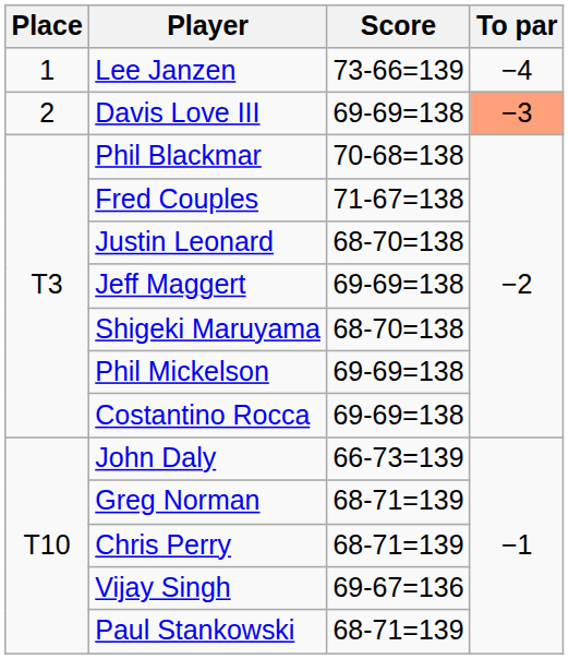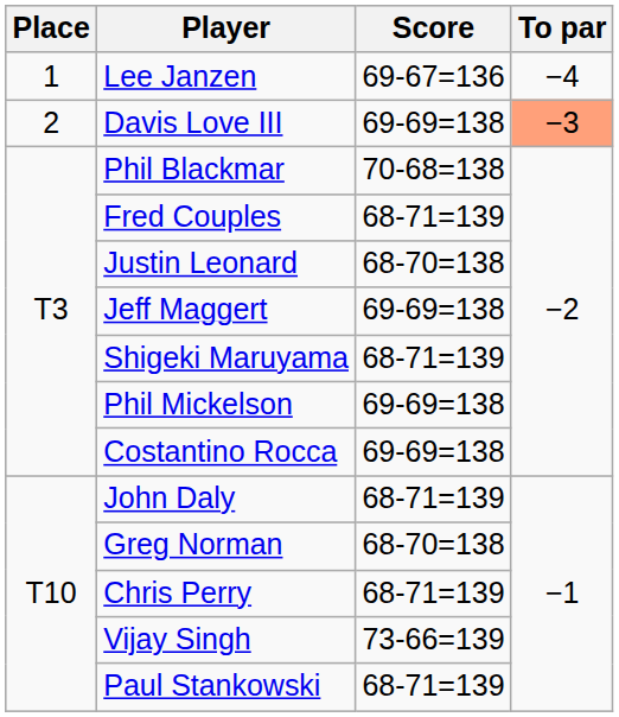Lee Janzen | Score: 73-66=139 -> 69-67=136
Fred Couples | Score: 71-67=138 -> 68-71=139
Shigeki Maruyama | Score: 68-70=138 -> 68-71=139
John Daly | Score: 66-73=139 -> 68-71=139
Greg Norman | Score: 68-71=139 -> 68-70=138
Vijay Singh | Score: 69-67=136 -> 73-66=139
